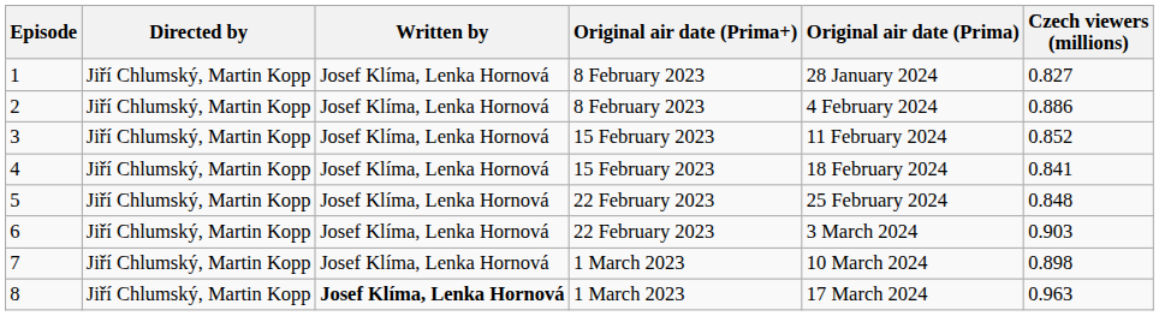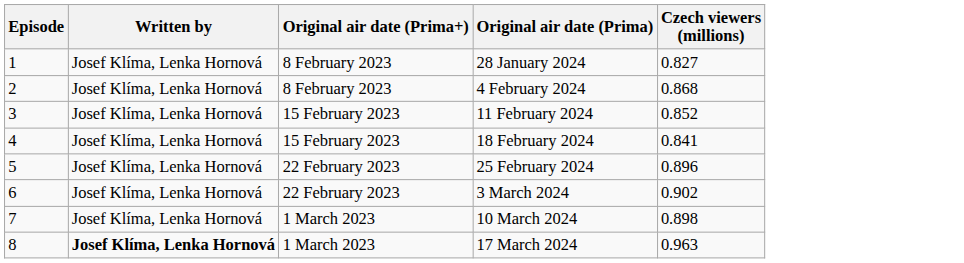- column: Directed by | Jiří Chlumský, Martin Kopp | Jiří Chlumský, Martin Kopp | Jiří Chlumský, Martin Kopp | Jiří Chlumský, Martin Kopp | Jiří Chlumský, Martin Kopp | Jiří Chlumský, Martin Kopp | Jiří Chlumský, Martin Kopp | Jiří Chlumský, Martin Kopp
2 | Czech viewers (millions): 0.886 -> 0.868
5 | Czech viewers (millions): 0.848 -> 0.896
6 | Czech viewers (millions): 0.903 -> 0.902
